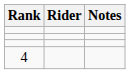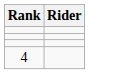- column: Notes
